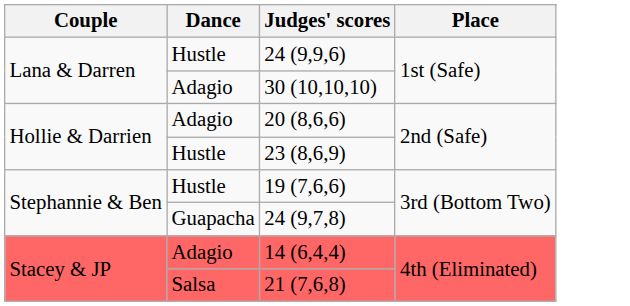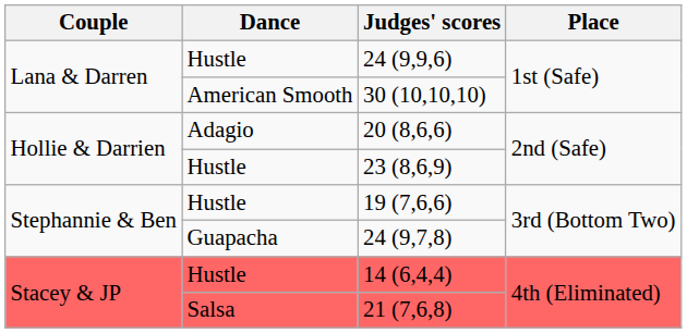30 (10,10,10) | Dance: Adagio -> American Smooth
14 (6,4,4) | Dance: Adagio -> Hustle
